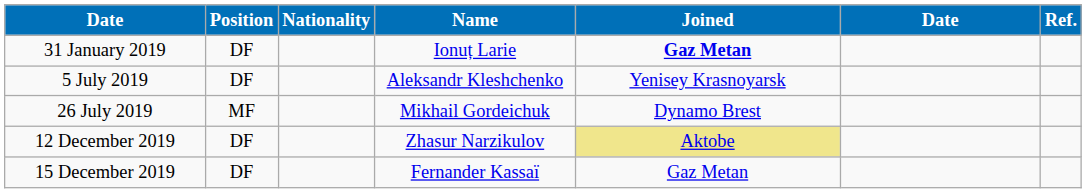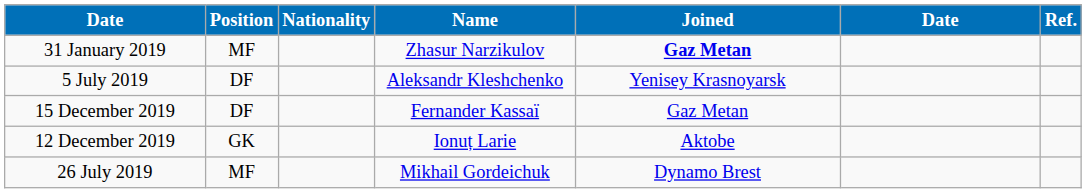31 January 2019 | Position: DF -> MF
31 January 2019 | Name: Ionuț Larie -> Zhasur Narzikulov
rows swapped: 26 July 2019 <-> 15 December 2019
12 December 2019 | Position: DF -> GK
12 December 2019 | Name: Zhasur Narzikulov -> Ionuț Larie
12 December 2019 | Joined: khaki background -> no background
